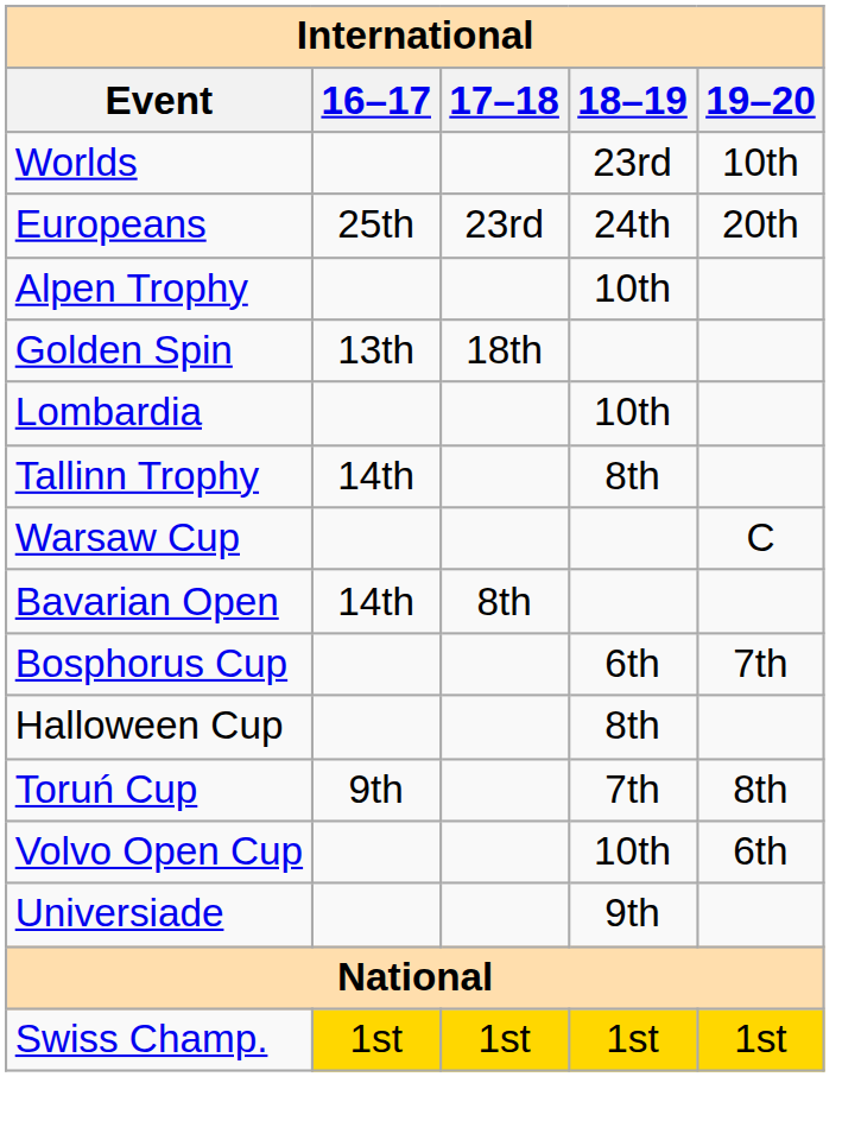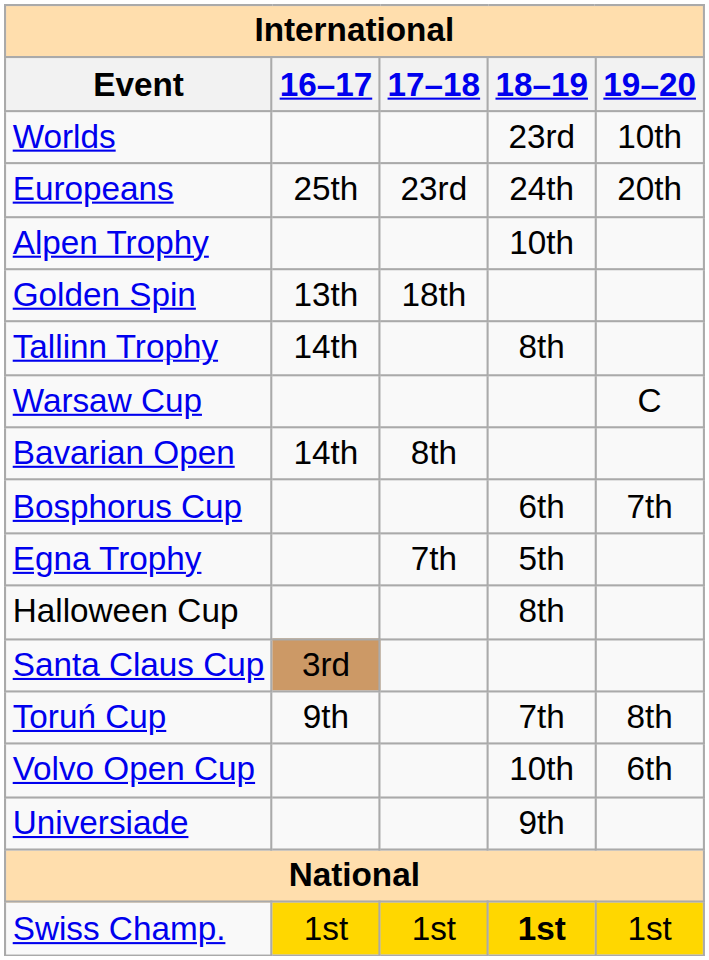- row: Lombardia | 10th
+ row: Egna Trophy | 7th | 5th
+ row: Santa Claus Cup | 3rd
Swiss Champ. | 18–19: normal -> bold
